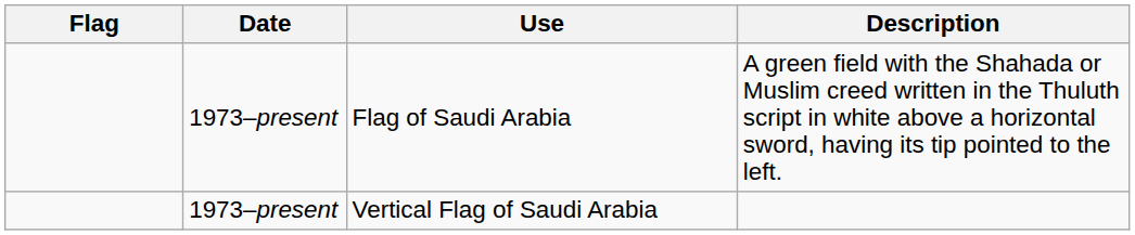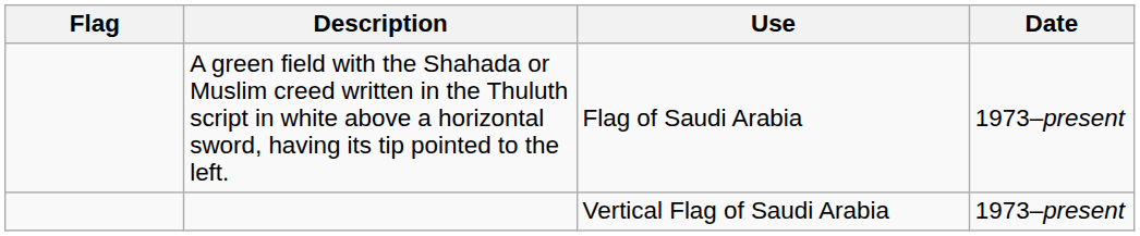columns swapped: Date <-> Description
